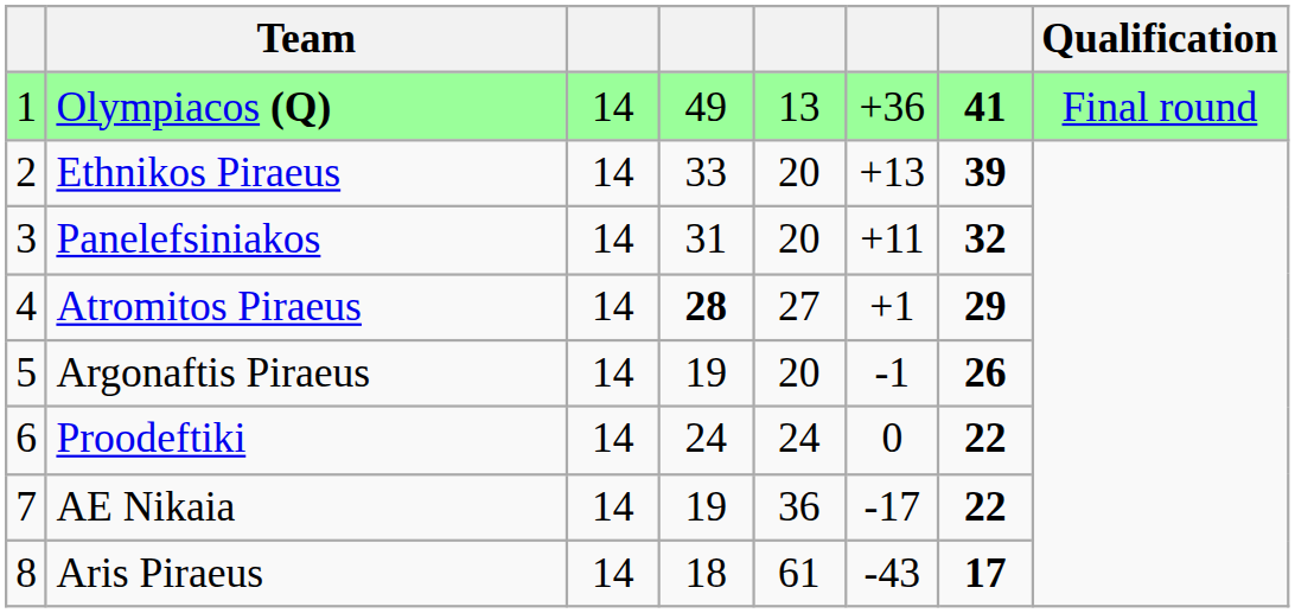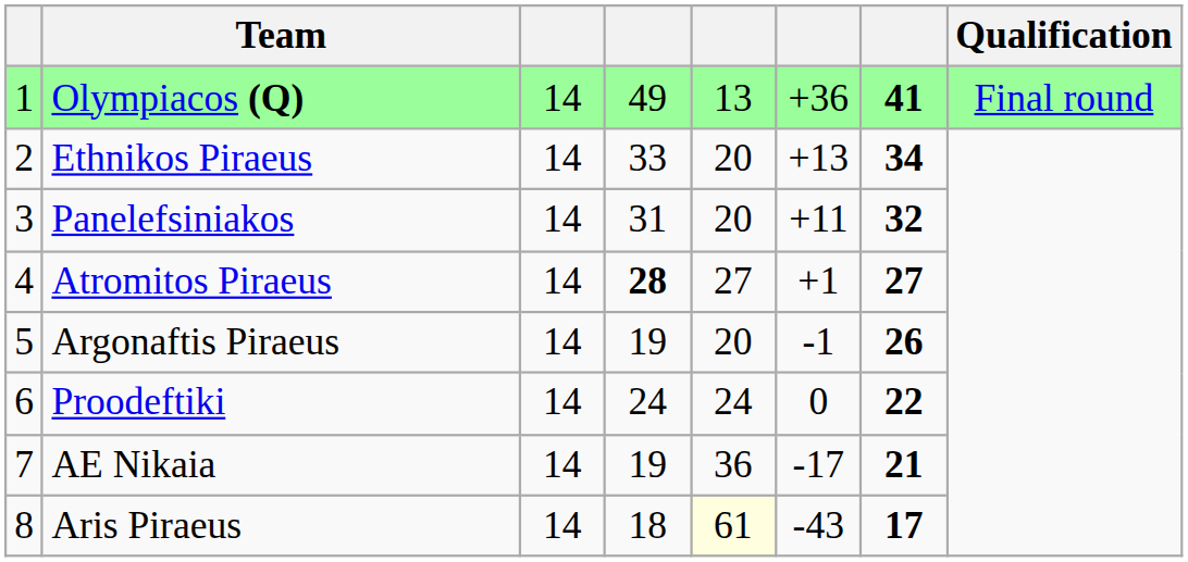Ethnikos Piraeus | column 7: 39 -> 34
Atromitos Piraeus | column 7: 29 -> 27
AE Nikaia | column 7: 22 -> 21
Aris Piraeus | column 5: no background -> lightyellow background
